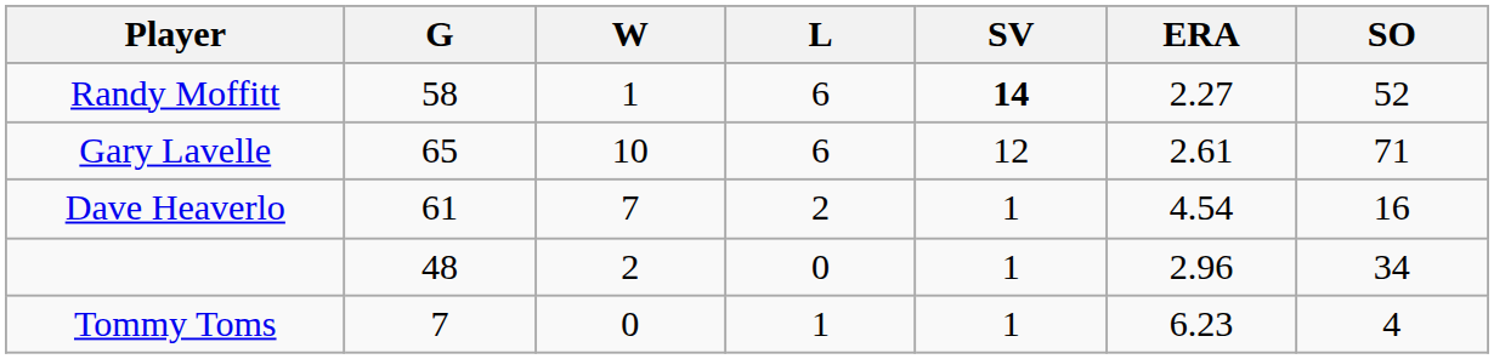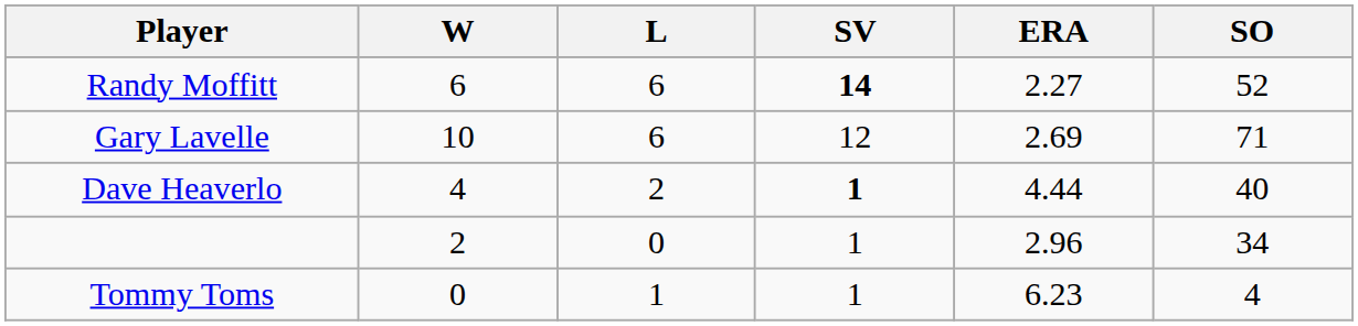- column: G | 58 | 65 | 61 | 48 | 7
Randy Moffitt | W: 1 -> 6
Gary Lavelle | ERA: 2.61 -> 2.69
Dave Heaverlo | W: 7 -> 4
Dave Heaverlo | SV: normal -> bold
Dave Heaverlo | ERA: 4.54 -> 4.44
Dave Heaverlo | SO: 16 -> 40
